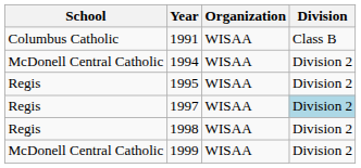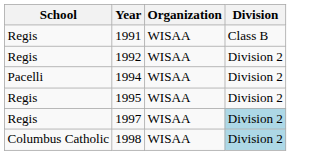1991 | School: Columbus Catholic -> Regis
+ row: Regis | 1992 | WISAA | Division 2
1994 | School: McDonell Central Catholic -> Pacelli
1998 | School: Regis -> Columbus Catholic
1998 | Division: no background -> lightblue background
- row: McDonell Central Catholic | 1999 | WISAA | Division 2
